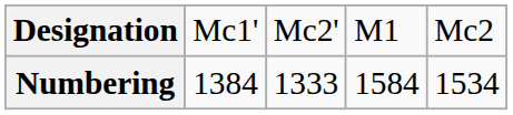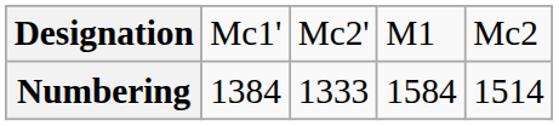Numbering | column 5: 1534 -> 1514
